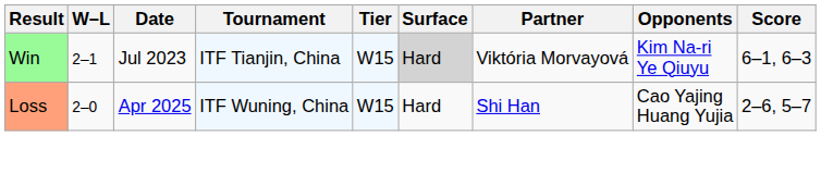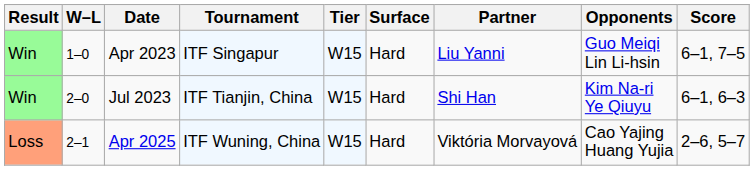+ row: Win | 1–0 | Apr 2023 | ITF Singapur | W15 | Hard | Liu Yanni | Guo Meiqi Lin Li-hsin | 6–1, 7–5
Jul 2023 | W–L: 2–1 -> 2–0
Jul 2023 | Surface: lightgrey background -> no background
Jul 2023 | Partner: Viktória Morvayová -> Shi Han
Apr 2025 | W–L: 2–0 -> 2–1
Apr 2025 | Partner: Shi Han -> Viktória Morvayová
